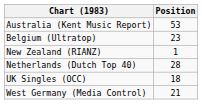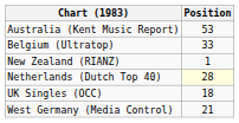Belgium (Ultratop) | Position: 23 -> 33
Netherlands (Dutch Top 40) | Position: no background -> lightyellow background
